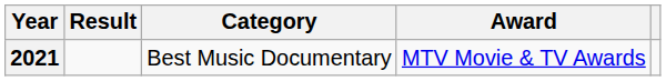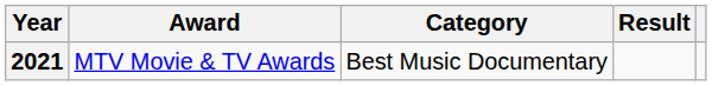columns swapped: Award <-> Result
